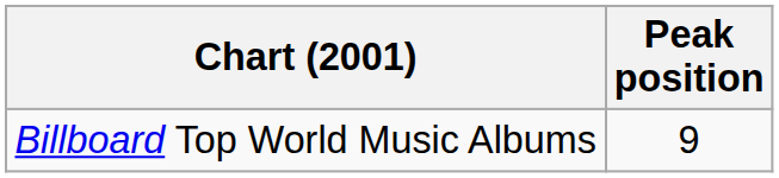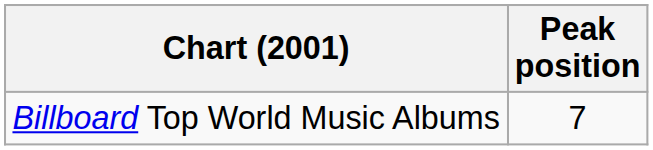Billboard Top World Music Albums | Peak position: 9 -> 7
